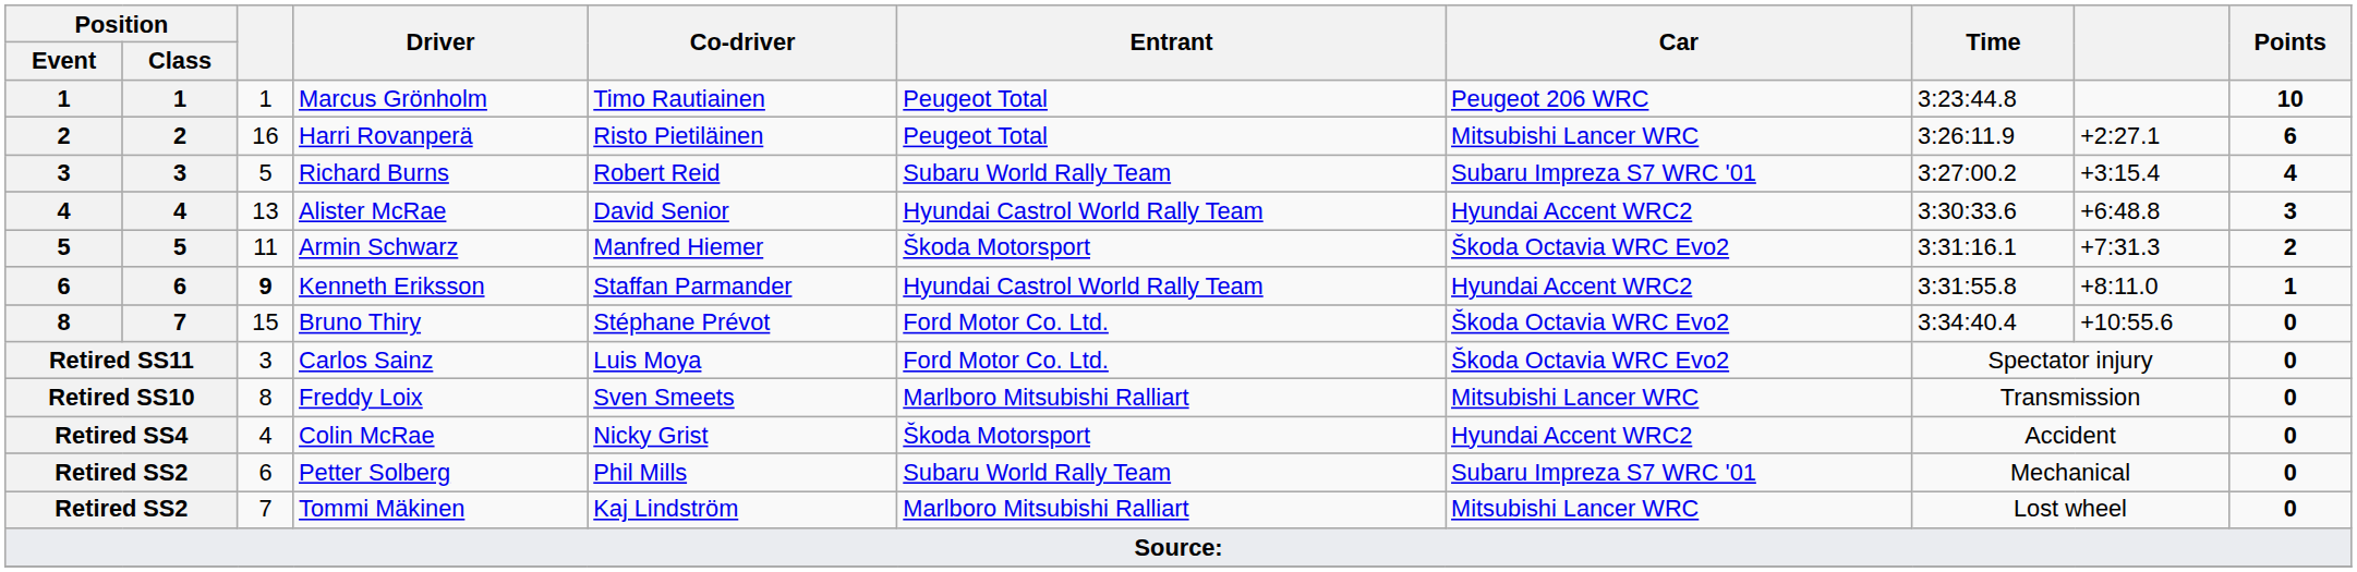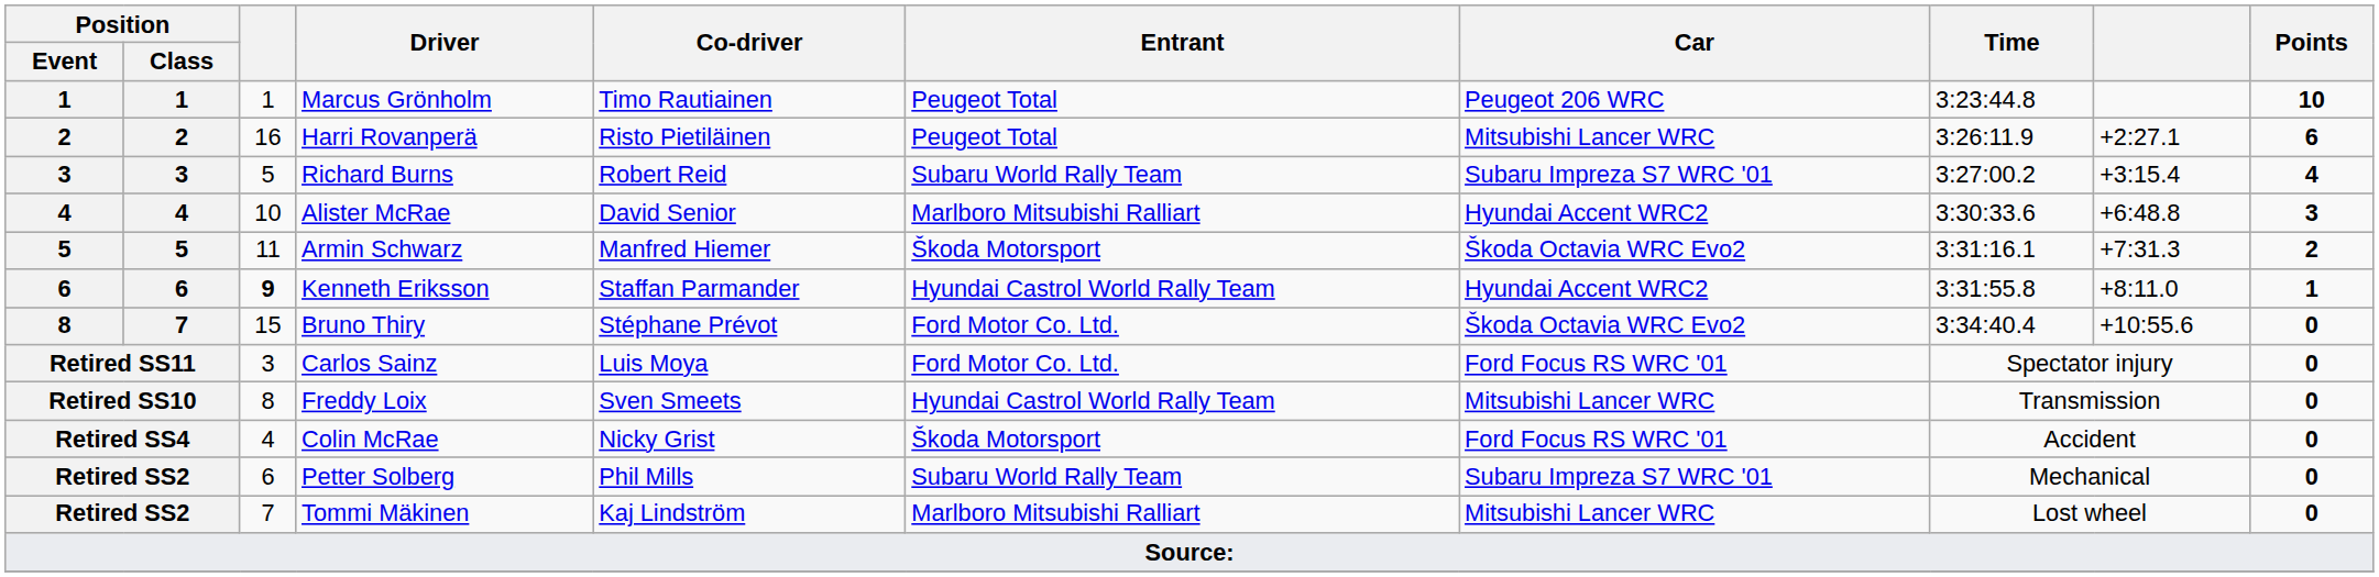Alister McRae | column 3: 13 -> 10
Alister McRae | Entrant: Hyundai Castrol World Rally Team -> Marlboro Mitsubishi Ralliart
Carlos Sainz | Car: Škoda Octavia WRC Evo2 -> Ford Focus RS WRC '01
Freddy Loix | Entrant: Marlboro Mitsubishi Ralliart -> Hyundai Castrol World Rally Team
Colin McRae | Car: Hyundai Accent WRC2 -> Ford Focus RS WRC '01
